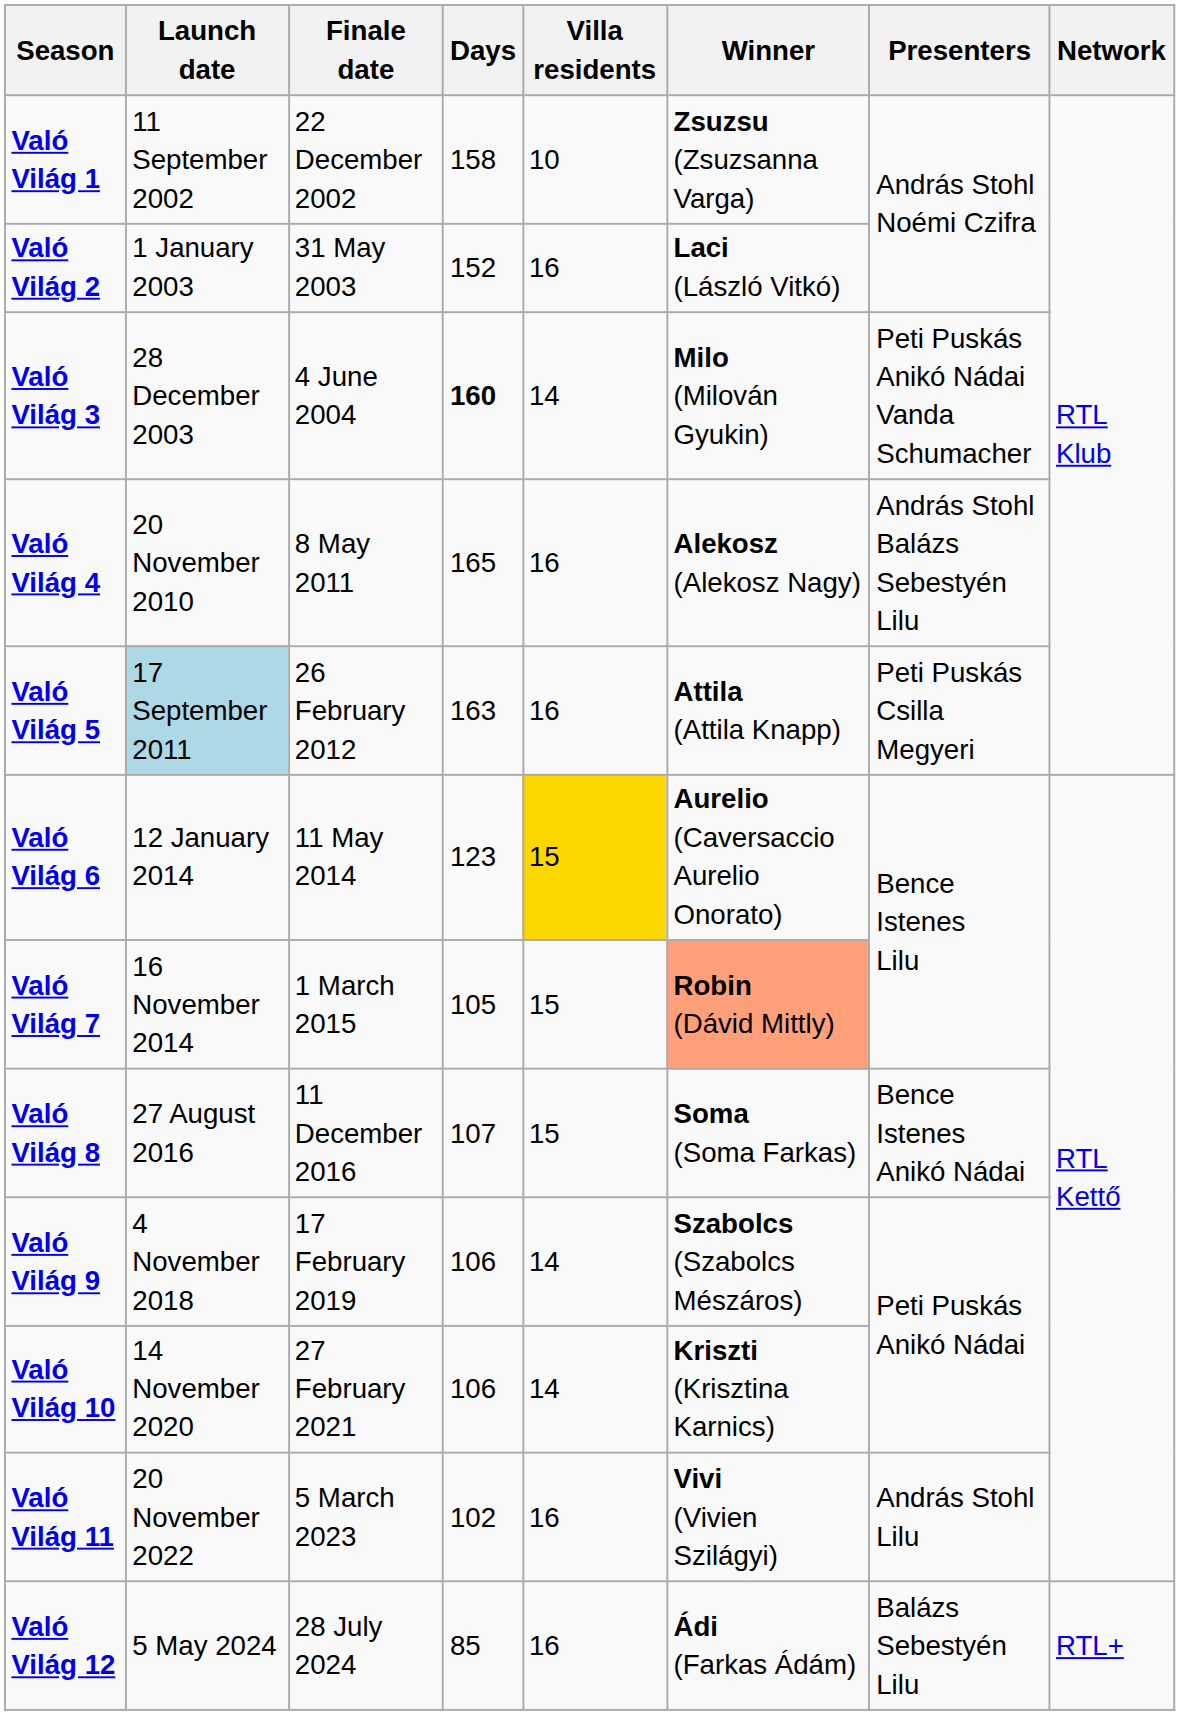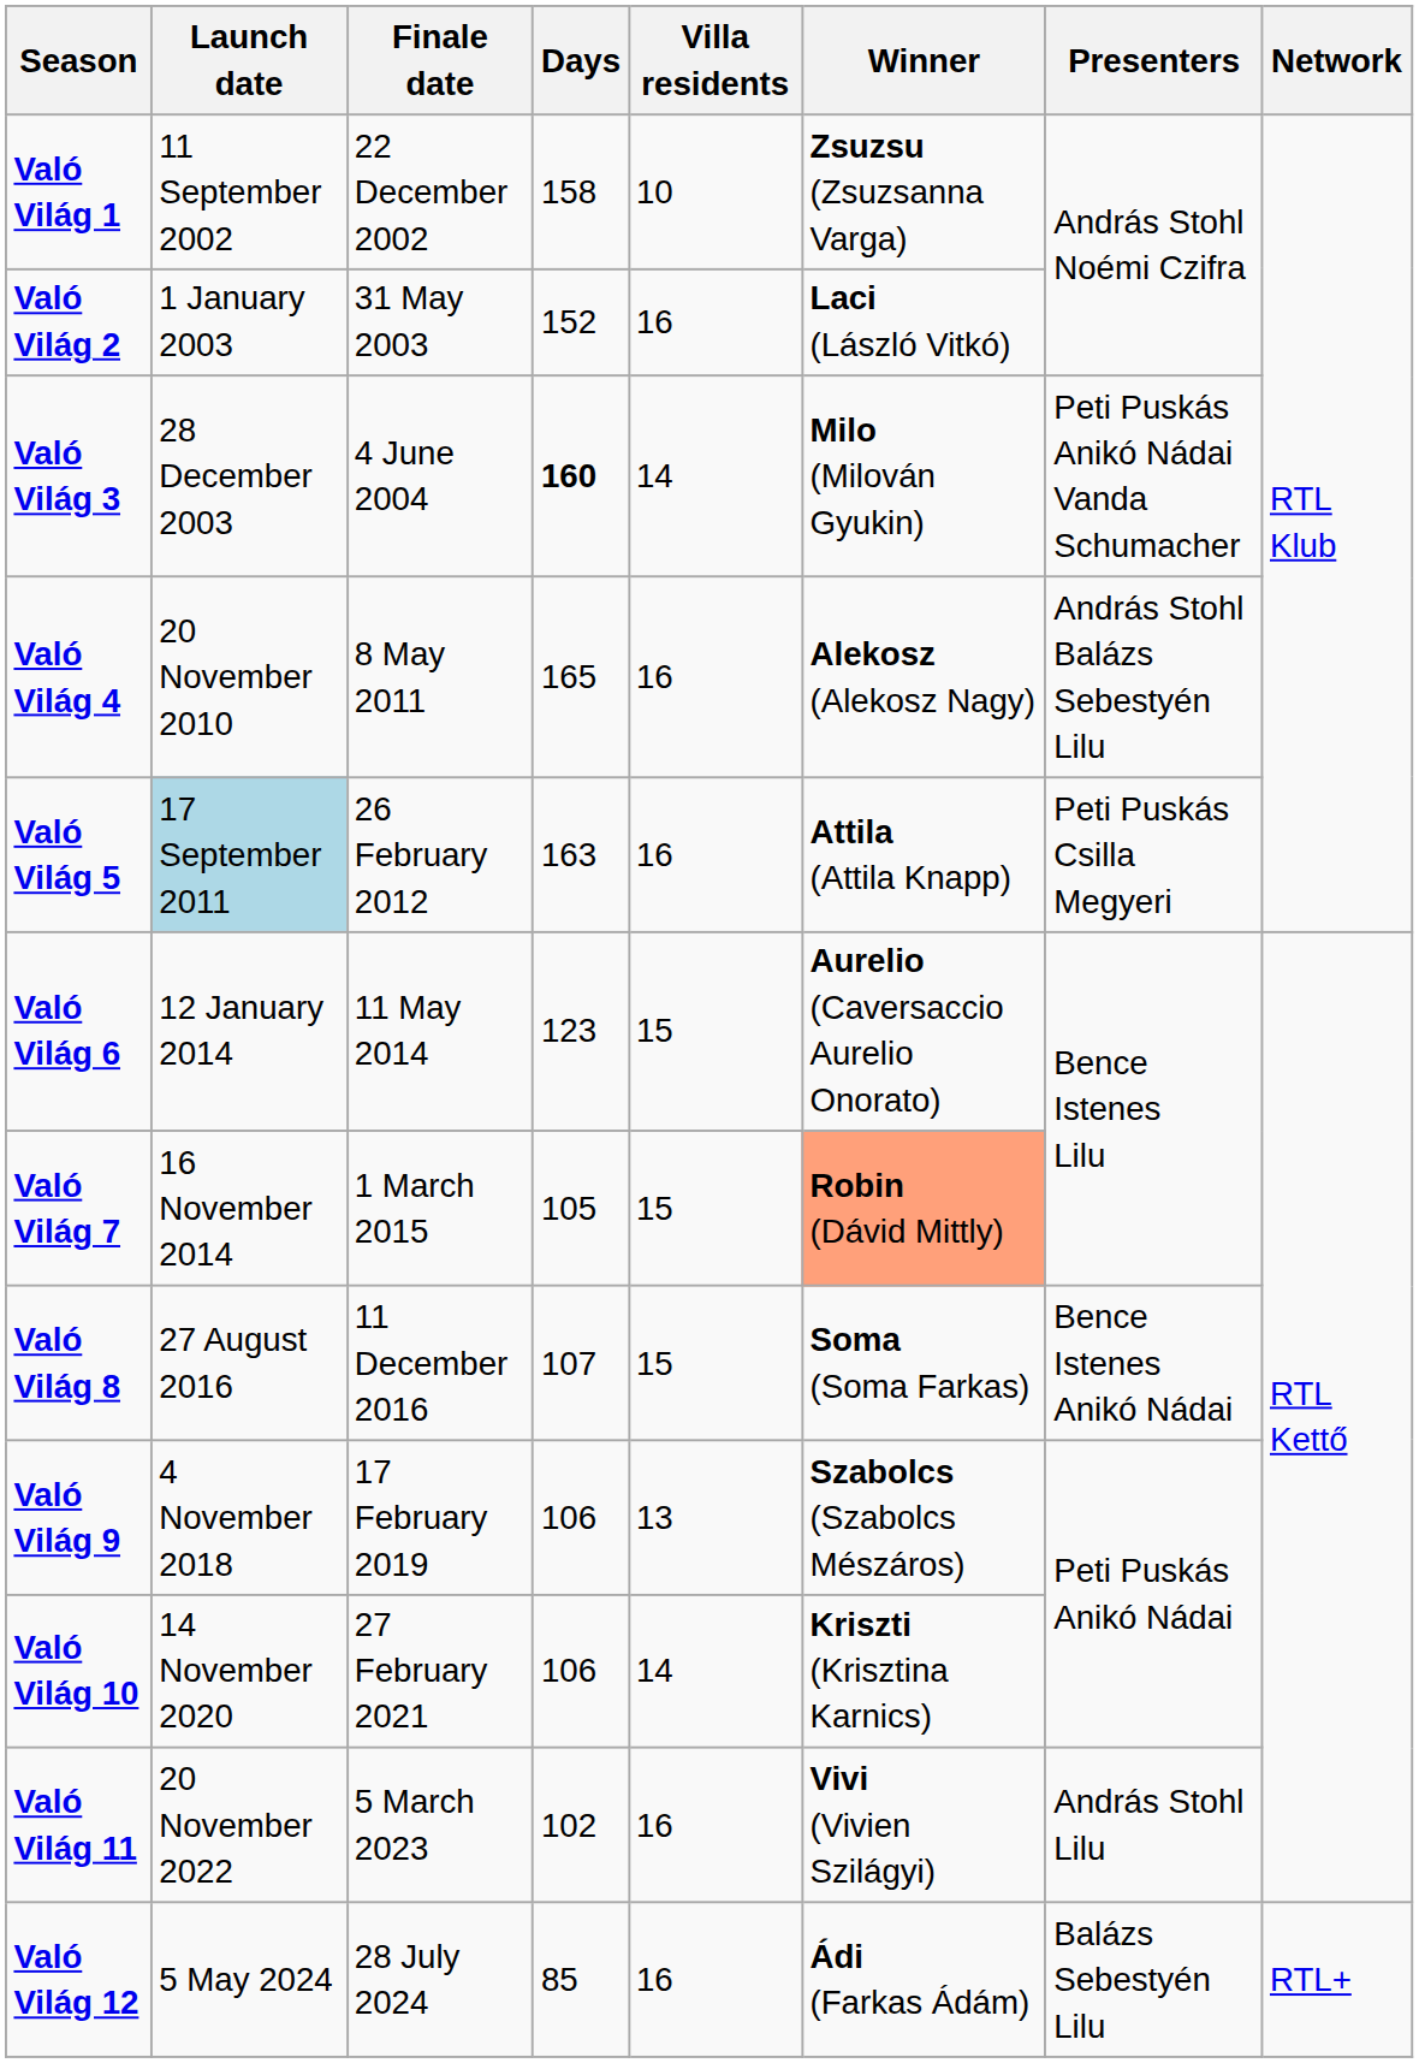Való Világ 6 | Villa residents: gold background -> no background
Való Világ 9 | Villa residents: 14 -> 13
